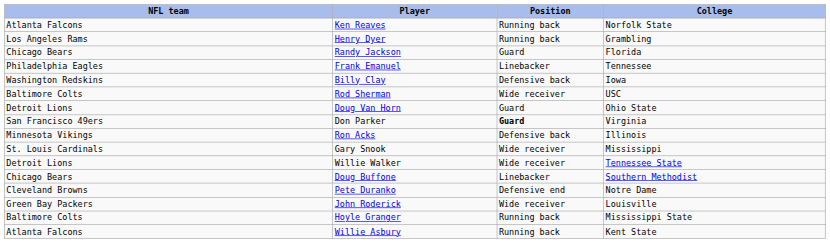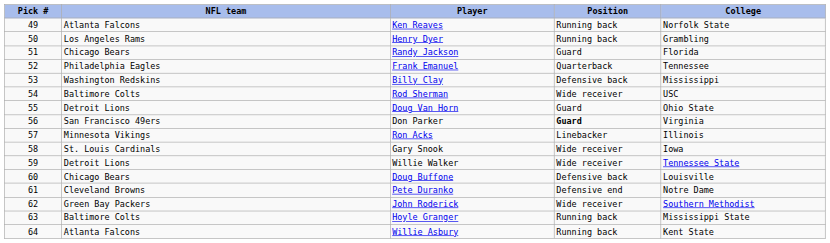+ column: Pick # | 49 | 50 | 51 | 52 | 53 | 54 | 55 | 56 | 57 | 58 | 59 | 60 | 61 | 62 | 63 | 64
Frank Emanuel | Position: Linebacker -> Quarterback
Billy Clay | College: Iowa -> Mississippi
Ron Acks | Position: Defensive back -> Linebacker
Gary Snook | College: Mississippi -> Iowa
Doug Buffone | Position: Linebacker -> Defensive back
Doug Buffone | College: Southern Methodist -> Louisville
John Roderick | College: Louisville -> Southern Methodist
